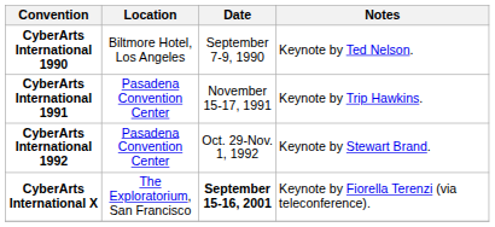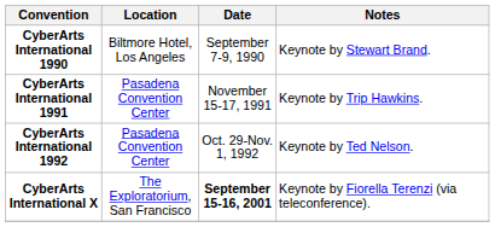CyberArts International 1990 | Notes: Keynote by Ted Nelson. -> Keynote by Stewart Brand.
CyberArts International 1992 | Notes: Keynote by Stewart Brand. -> Keynote by Ted Nelson.
